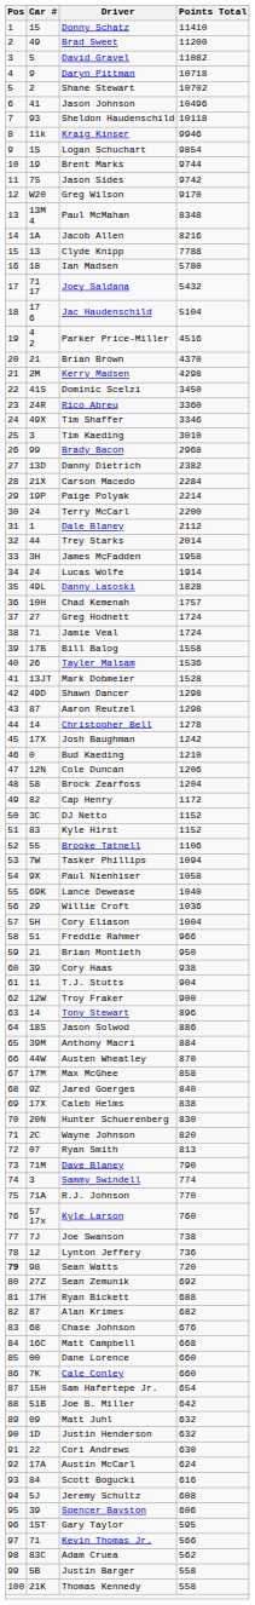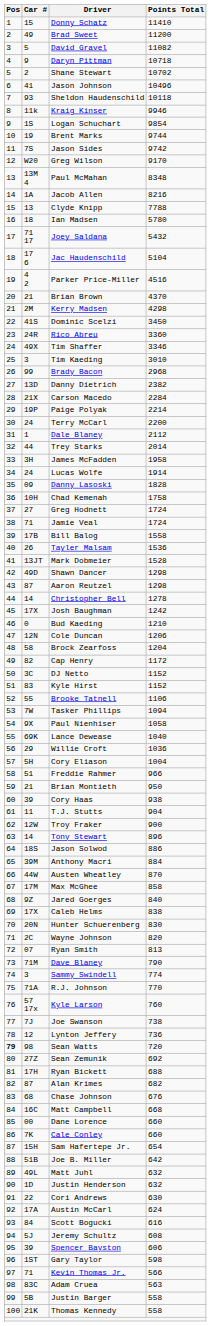Danny Lasoski | Car #: 49L -> 09
Chad Kemenah | Points Total: 1757 -> 1758
Matt Juhl | Car #: 09 -> 49L
Gary Taylor | Points Total: 595 -> 598
Adam Cruea | Points Total: 562 -> 563
